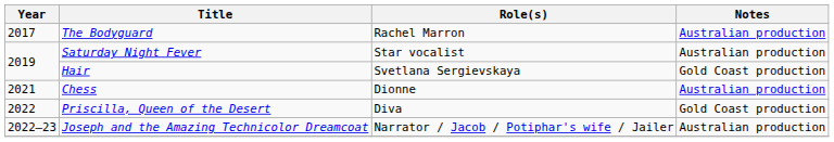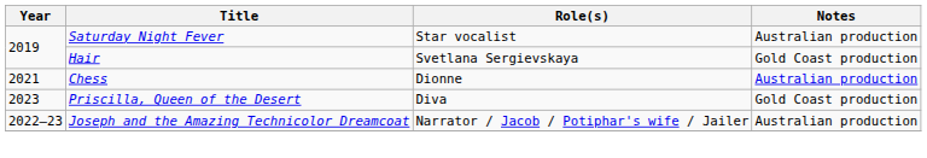- row: 2017 | The Bodyguard | Rachel Marron | Australian production
Priscilla, Queen of the Desert | Year: 2022 -> 2023
